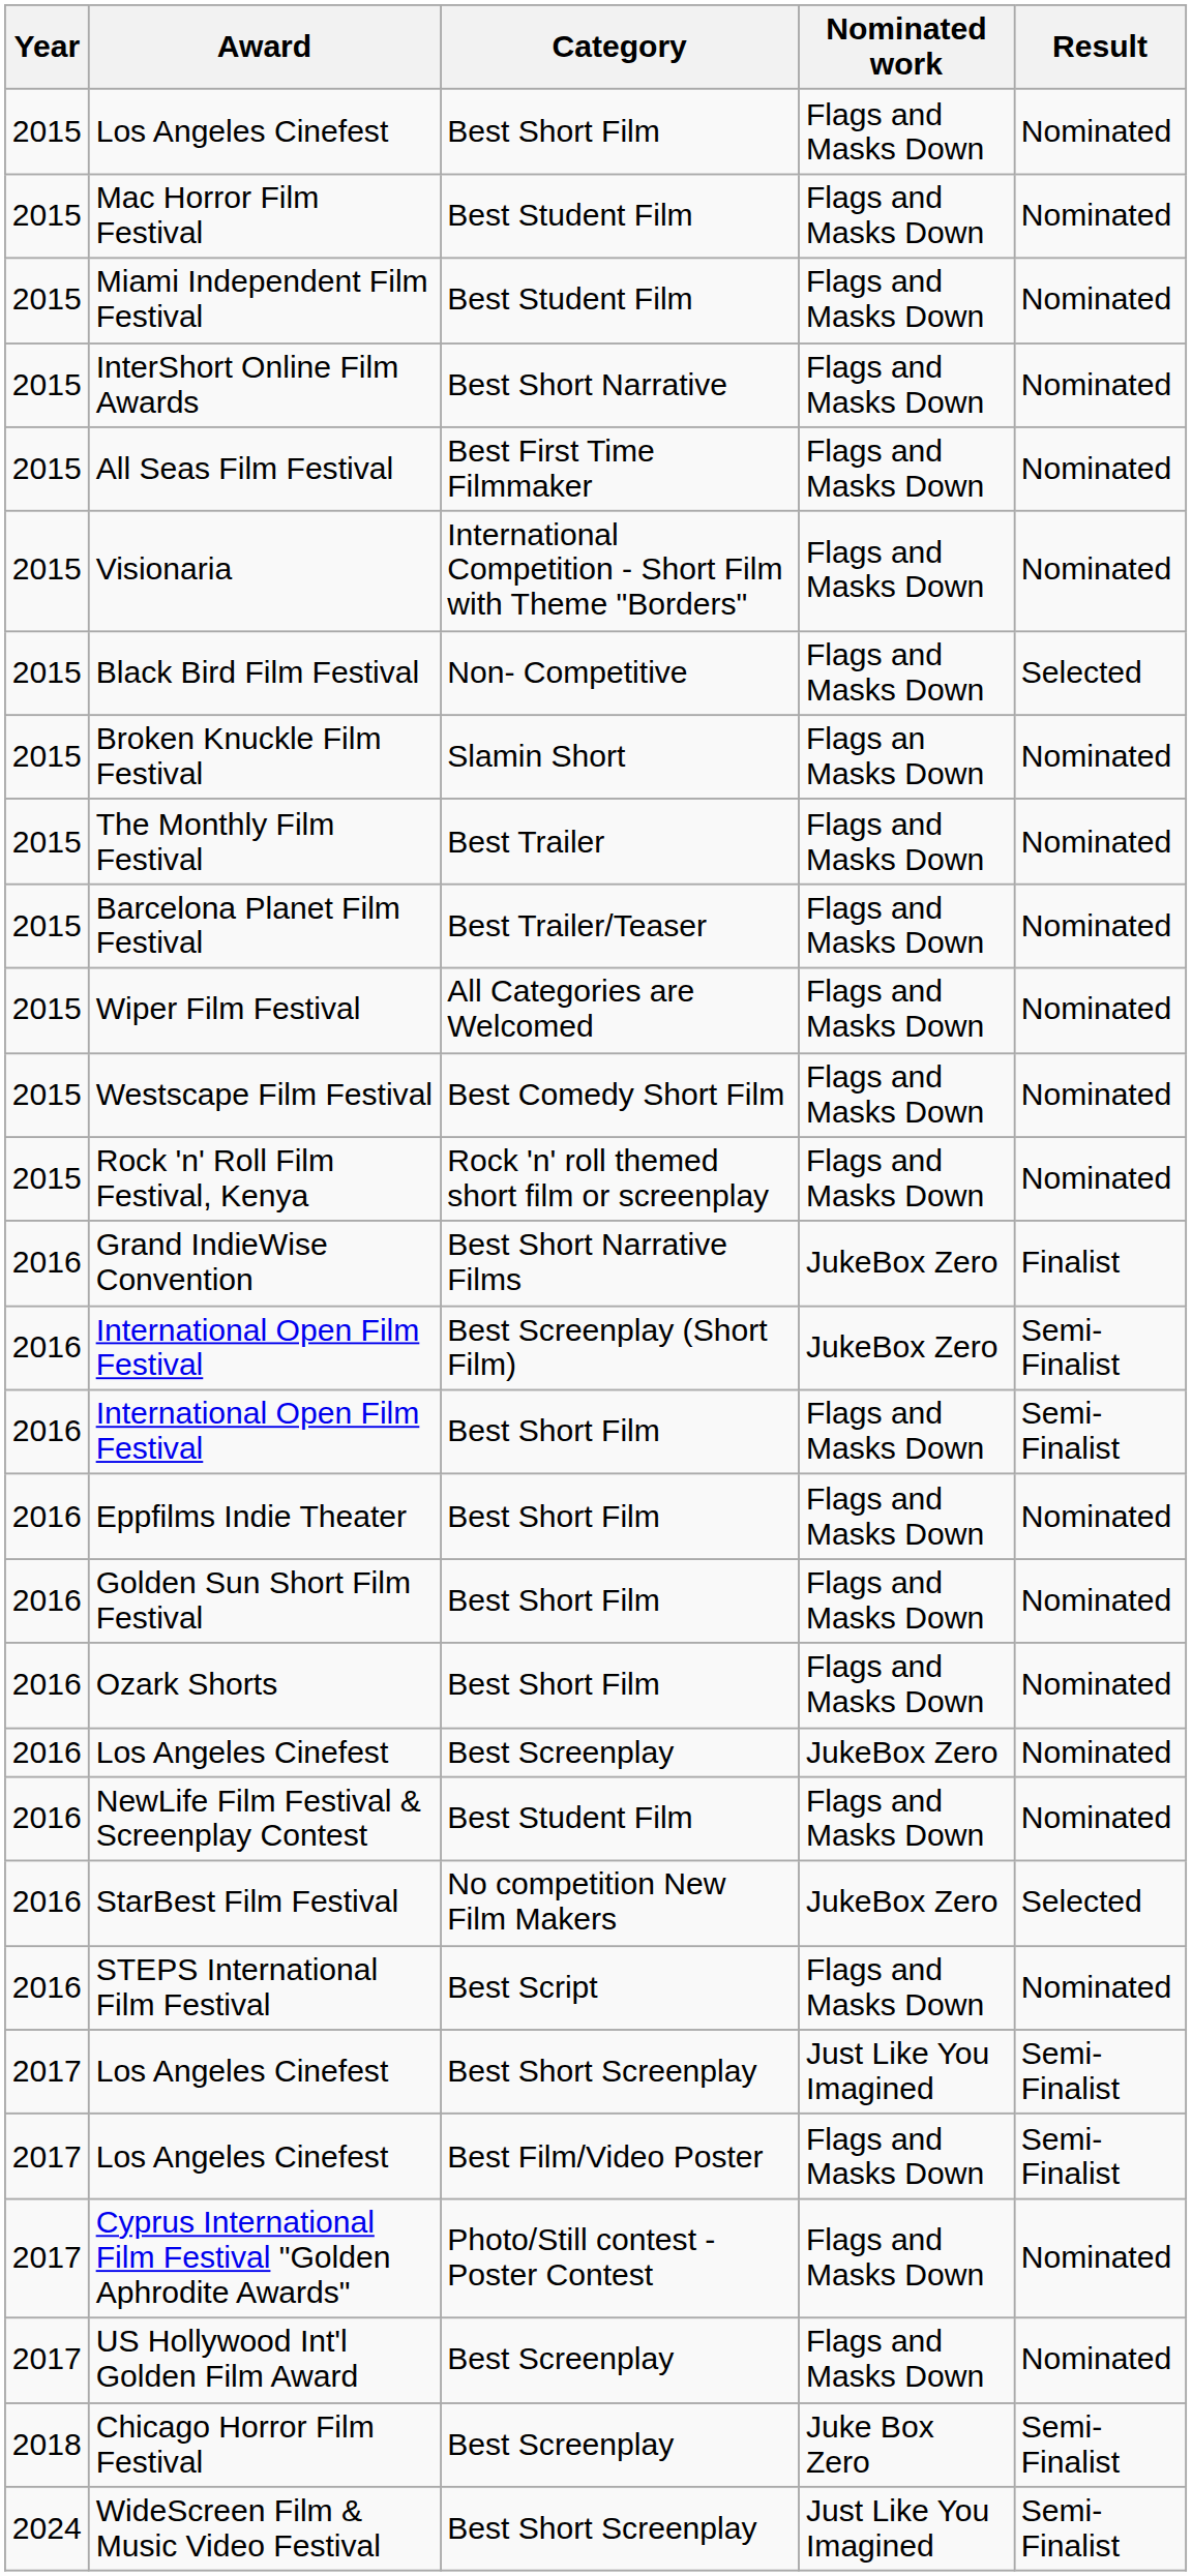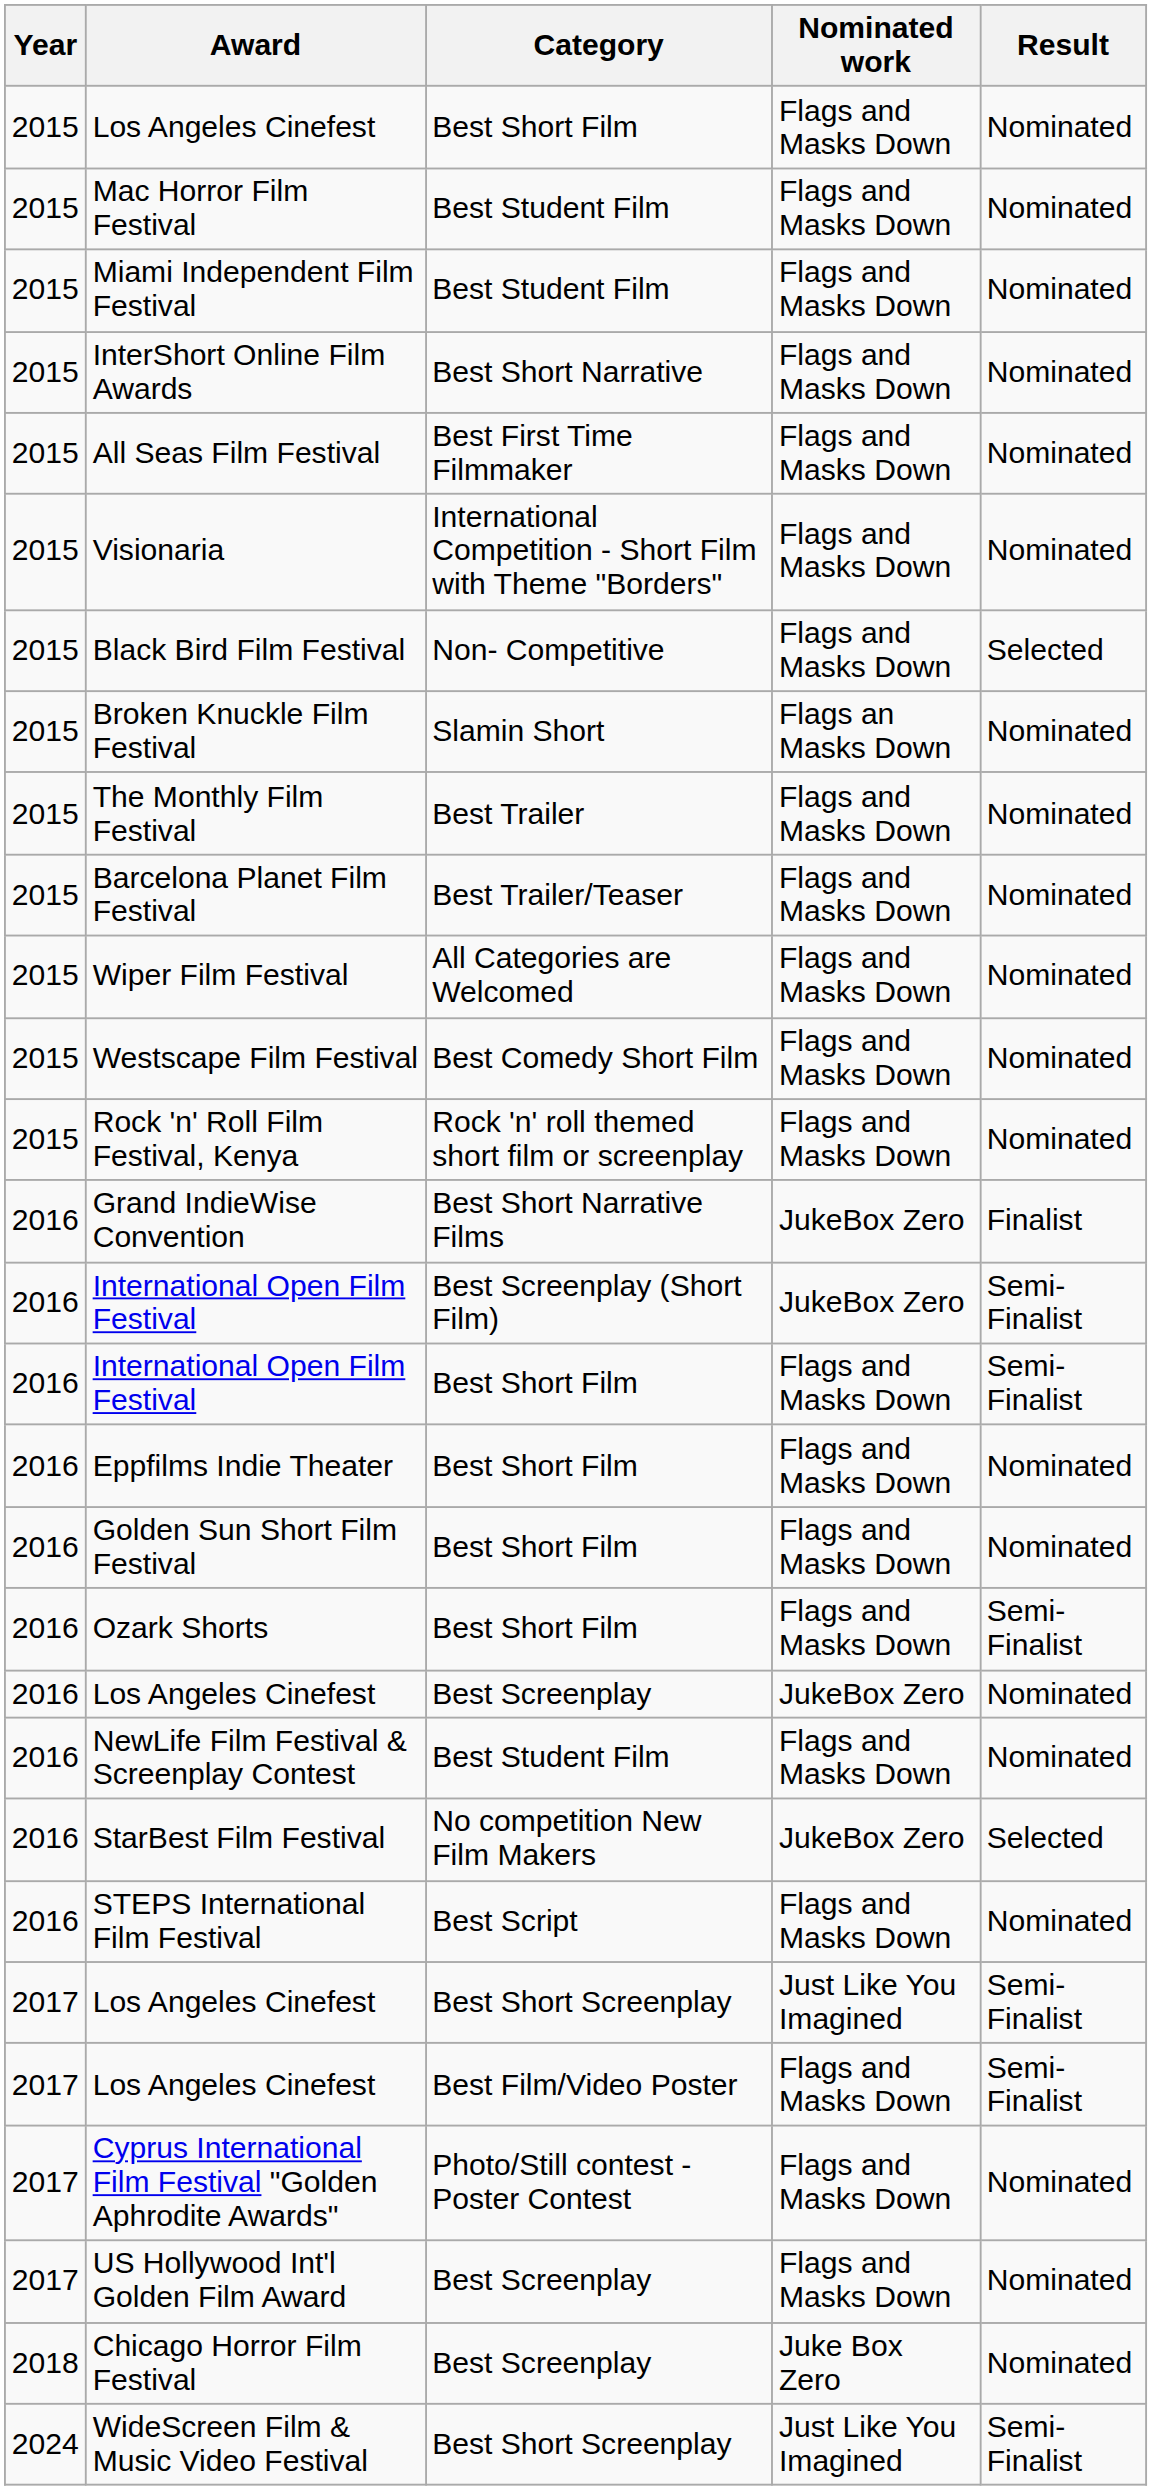Ozark Shorts | Result: Nominated -> Semi-Finalist
Chicago Horror Film Festival | Result: Semi-Finalist -> Nominated
